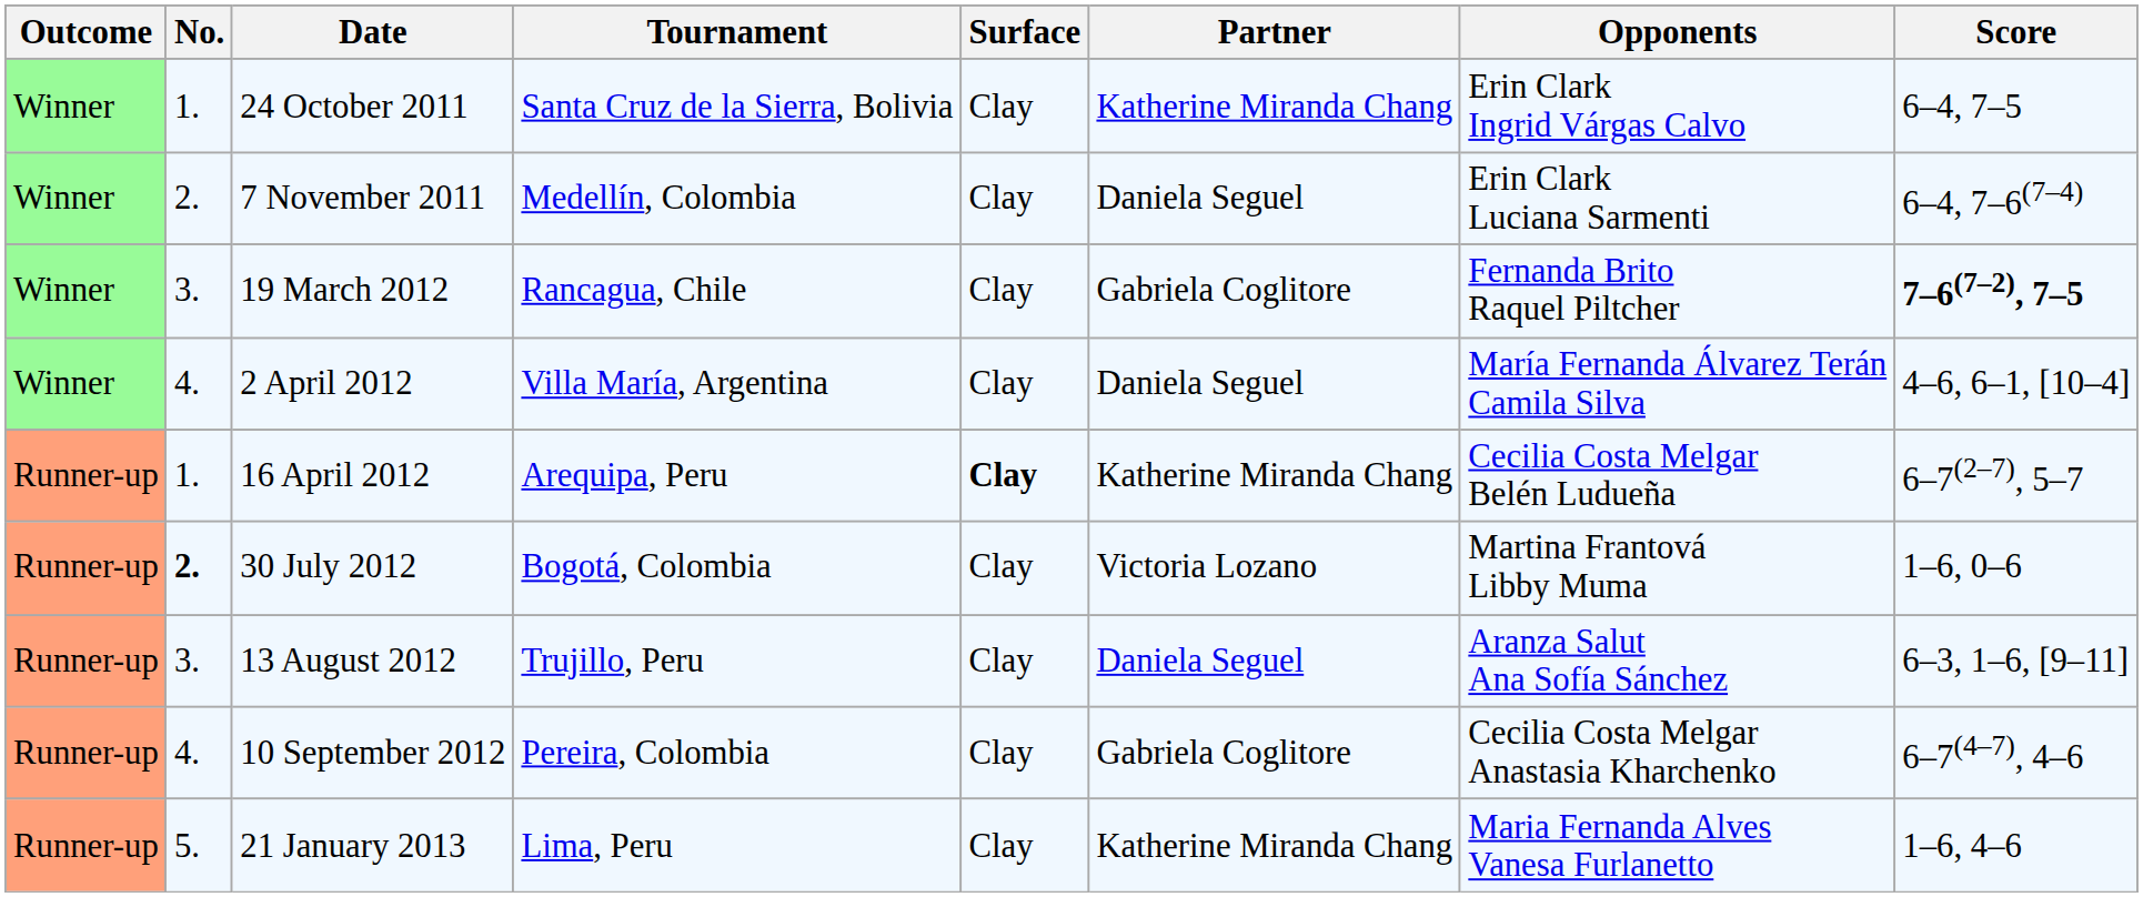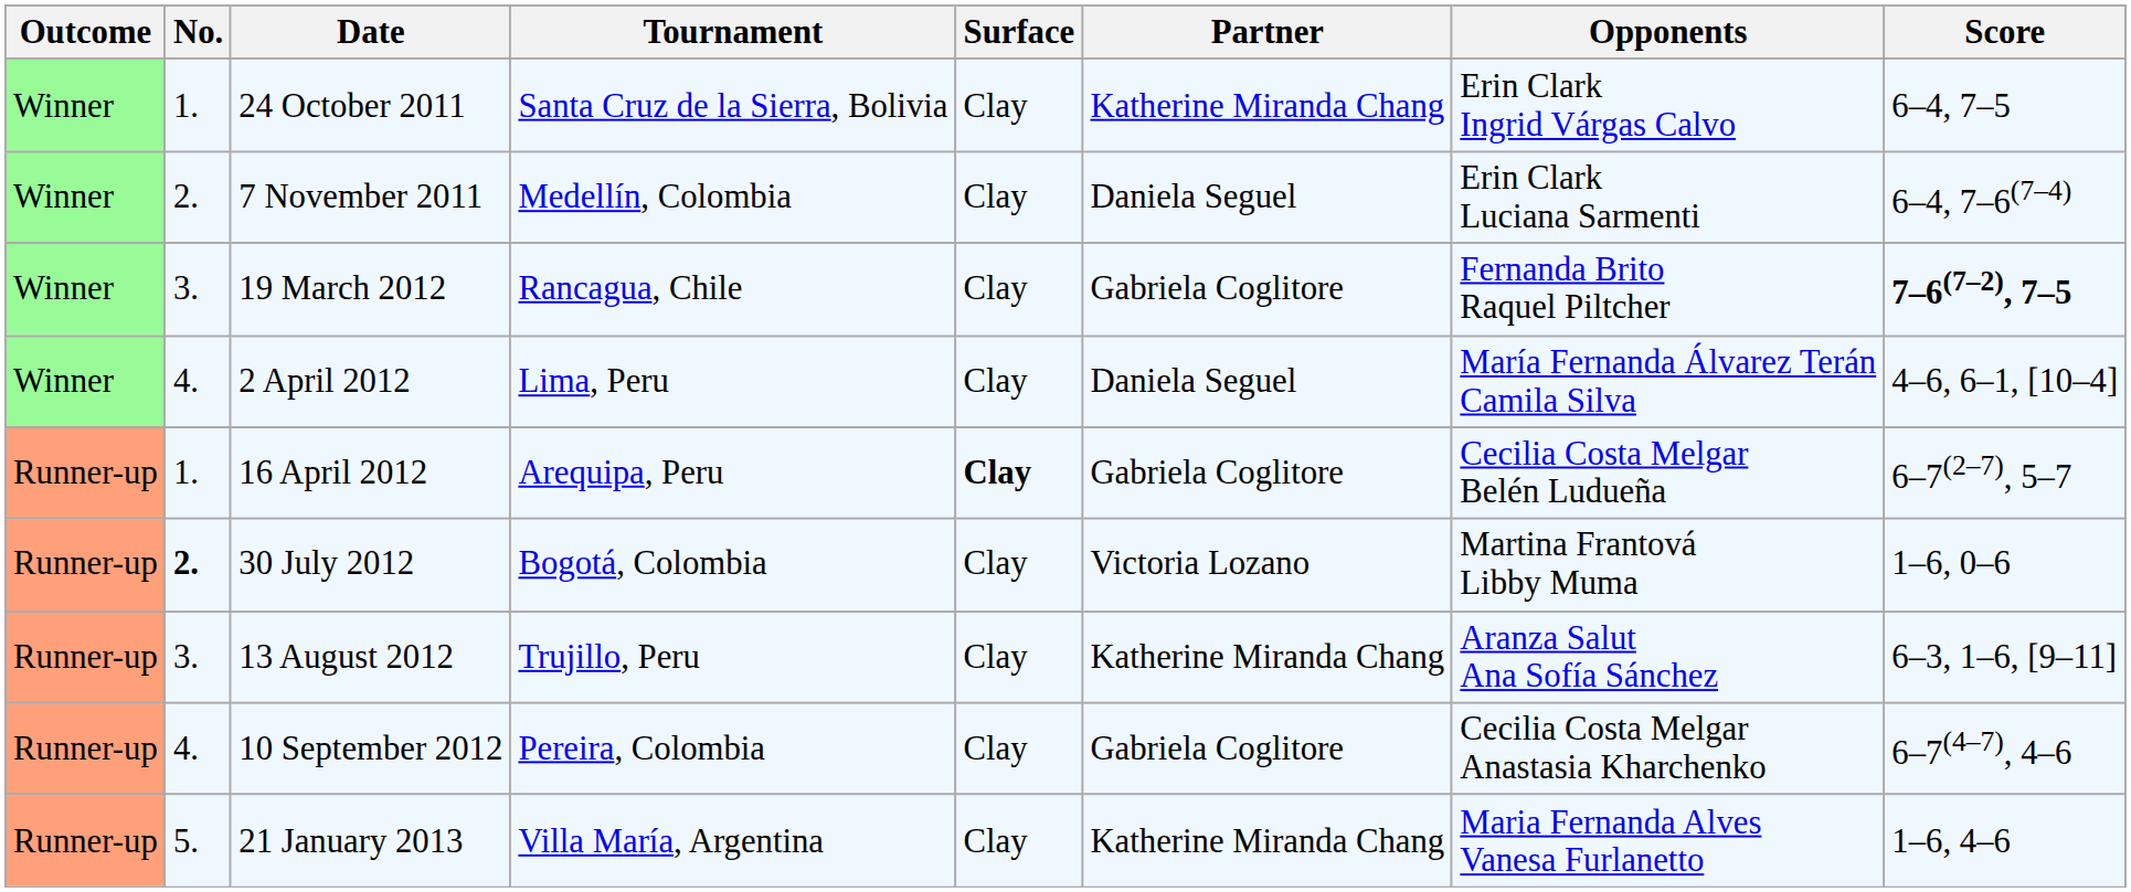2 April 2012 | Tournament: Villa María, Argentina -> Lima, Peru
16 April 2012 | Partner: Katherine Miranda Chang -> Gabriela Coglitore
13 August 2012 | Partner: Daniela Seguel -> Katherine Miranda Chang
21 January 2013 | Tournament: Lima, Peru -> Villa María, Argentina
